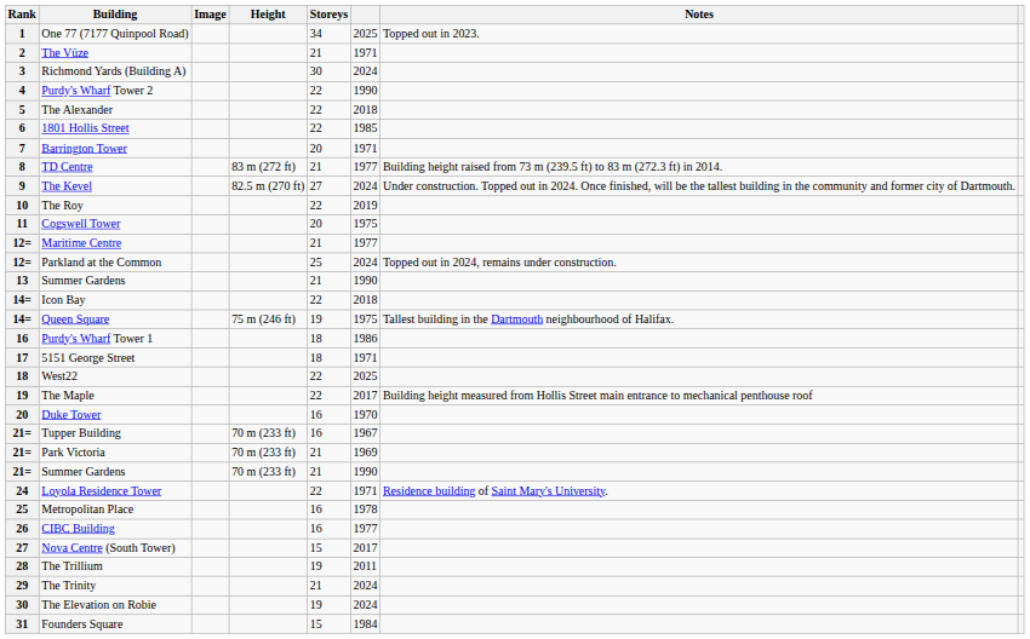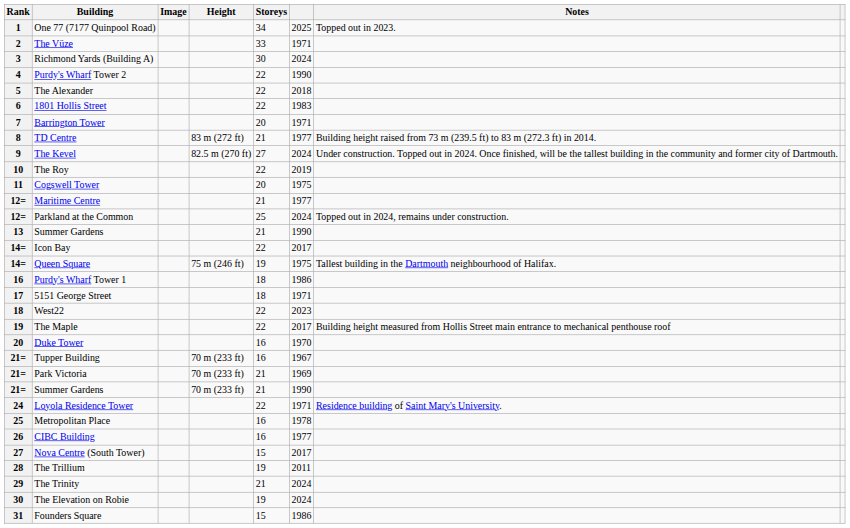The Vüze | Storeys: 21 -> 33
1801 Hollis Street | column 6: 1985 -> 1983
Icon Bay | column 6: 2018 -> 2017
West22 | column 6: 2025 -> 2023
Founders Square | column 6: 1984 -> 1986
